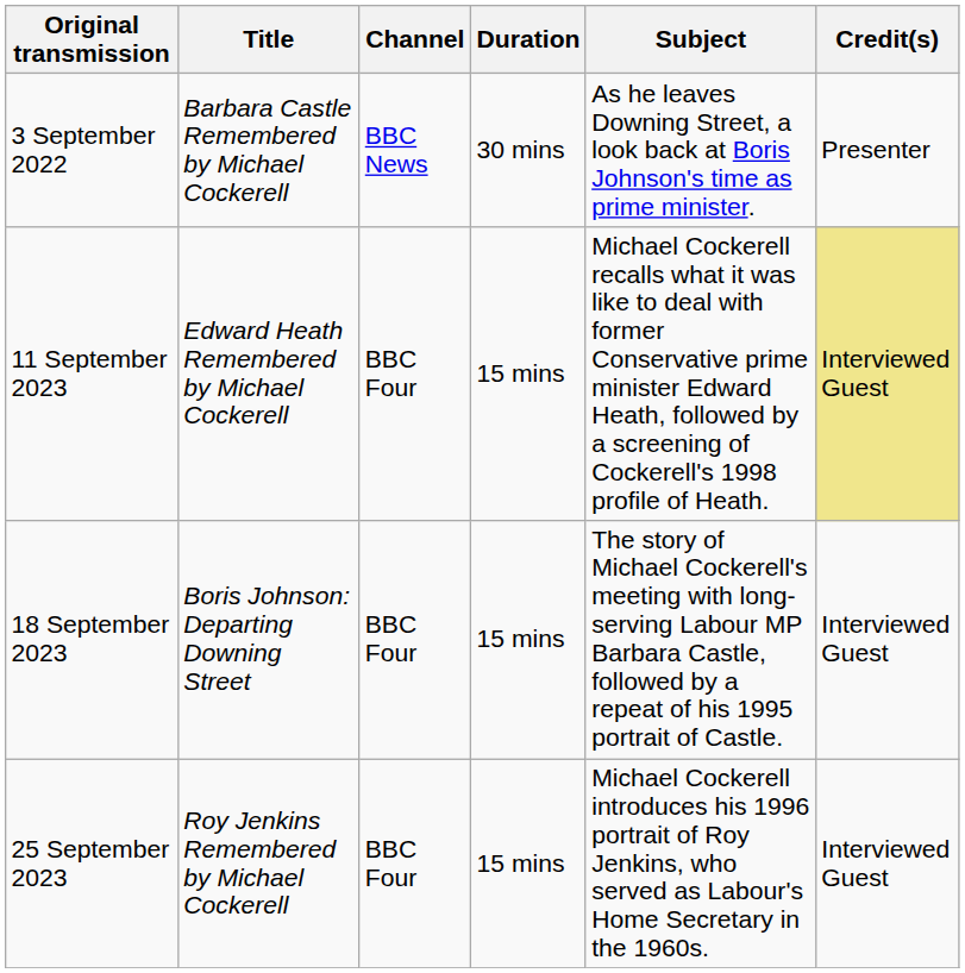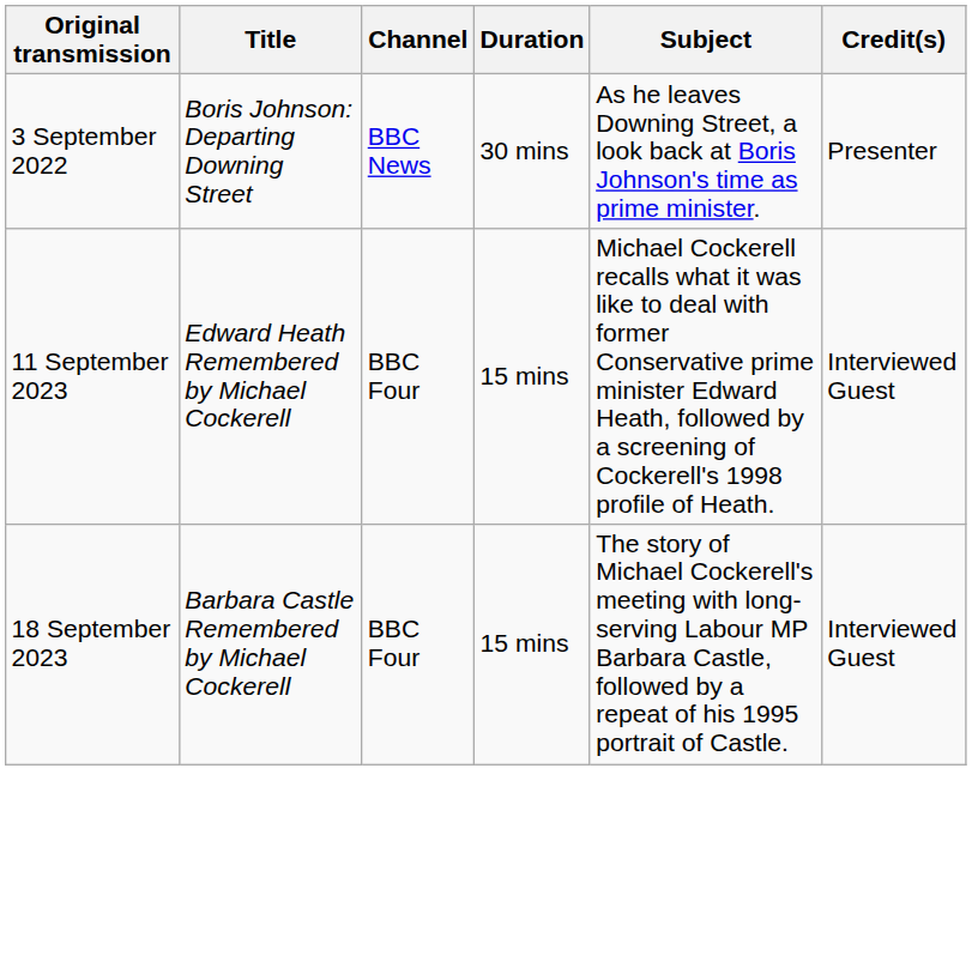3 September 2022 | Title: Barbara Castle Remembered by Michael Cockerell -> Boris Johnson: Departing Downing Street
11 September 2023 | Credit(s): khaki background -> no background
18 September 2023 | Title: Boris Johnson: Departing Downing Street -> Barbara Castle Remembered by Michael Cockerell
- row: 25 September 2023 | Roy Jenkins Remembered by Michael Cockerell | BBC Four | 15 mins | Michael Cockerell introduces his 1996 portrait of Roy Jenkins, who served as Labour's Home Secretary in the 1960s. | Interviewed Guest
